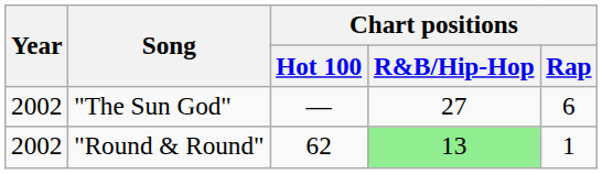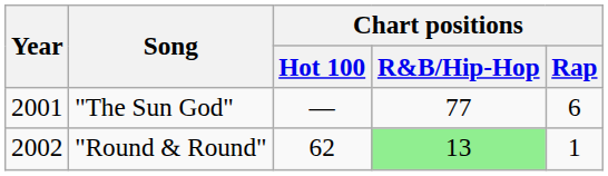"The Sun God" | Year: 2002 -> 2001
"The Sun God" | Chart positions / R&B/Hip-Hop: 27 -> 77
